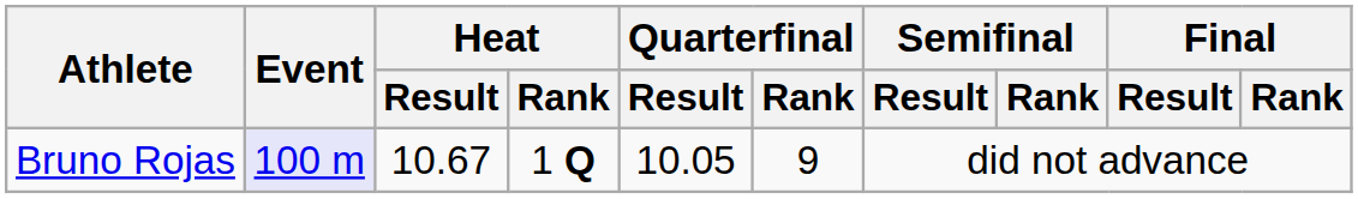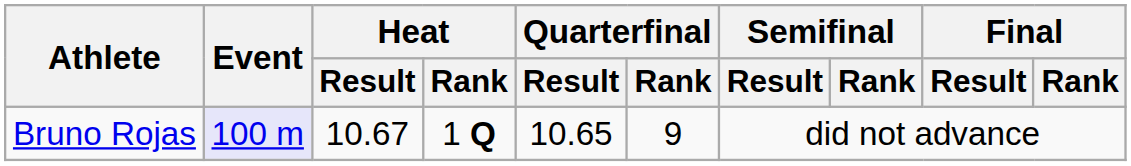Bruno Rojas | Quarterfinal / Result: 10.05 -> 10.65
